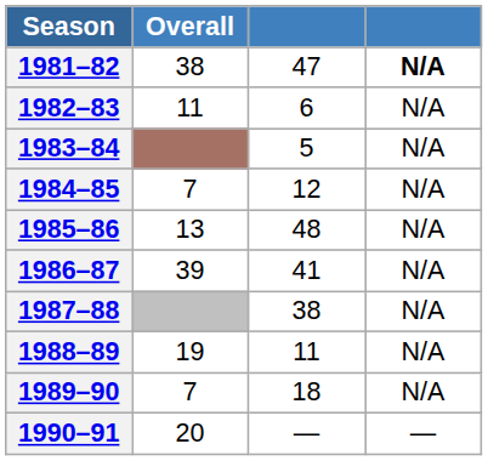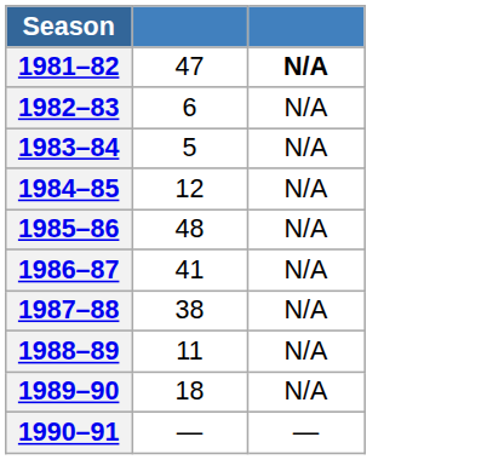- column: Overall | 38 | 11 | 7 | 13 | 39 | 19 | 7 | 20
